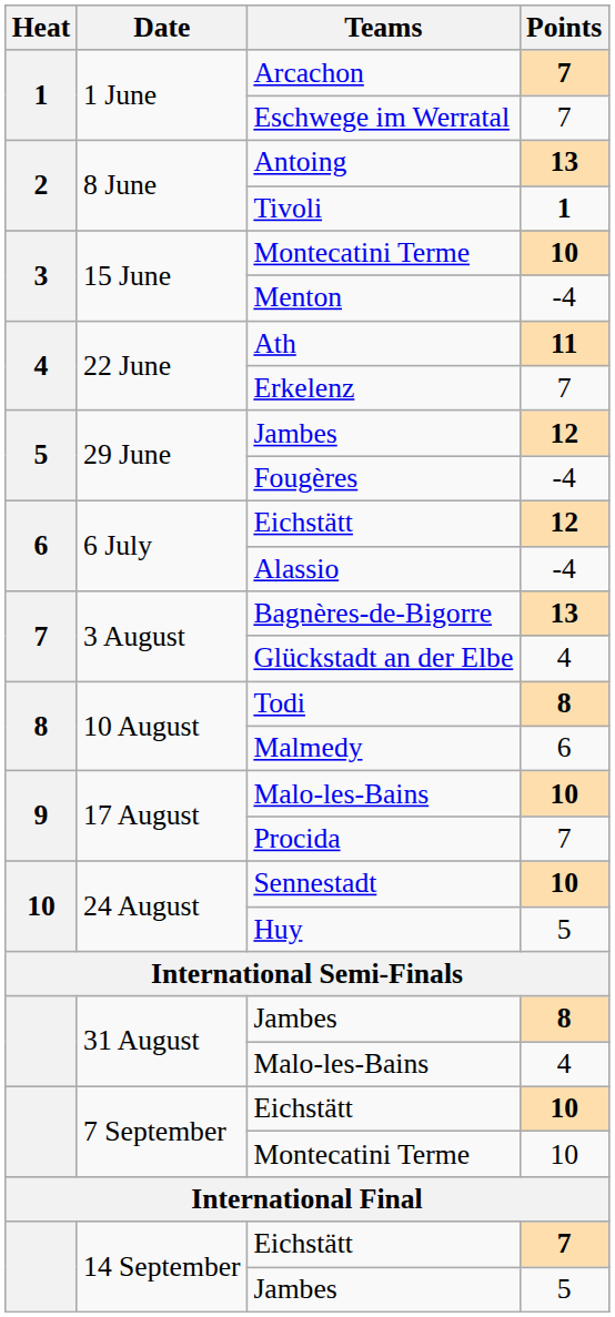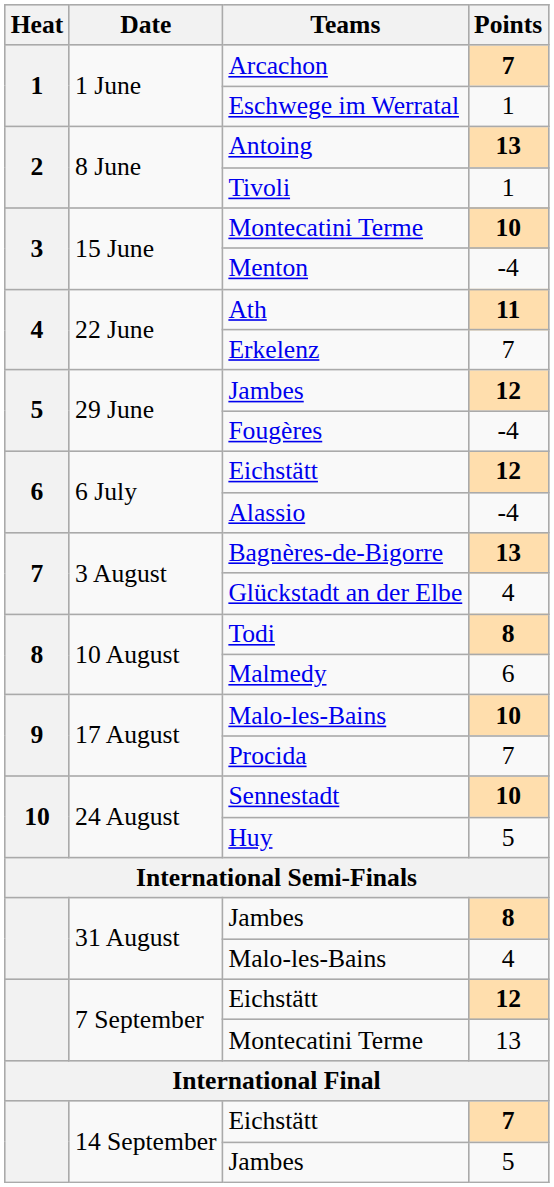Eschwege im Werratal | Points: 7 -> 1
Tivoli | Points: bold -> normal
7 September / Eichstätt | Points: 10 -> 12
7 September / Montecatini Terme | Points: 10 -> 13
